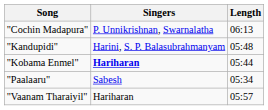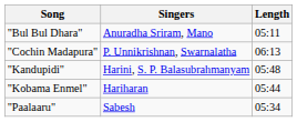+ row: "Bul Bul Dhara" | Anuradha Sriram, Mano | 05:11
"Kobama Enmel" | Singers: bold -> normal
- row: "Vaanam Tharaiyil" | Hariharan | 05:57
